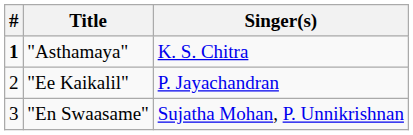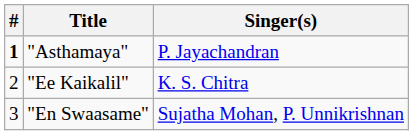"Asthamaya" | Singer(s): K. S. Chitra -> P. Jayachandran
"Ee Kaikalil" | Singer(s): P. Jayachandran -> K. S. Chitra
